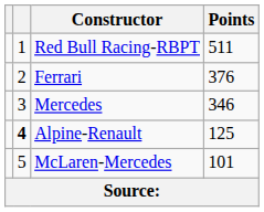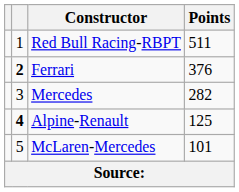Ferrari | column 2: normal -> bold
Mercedes | Points: 346 -> 282
